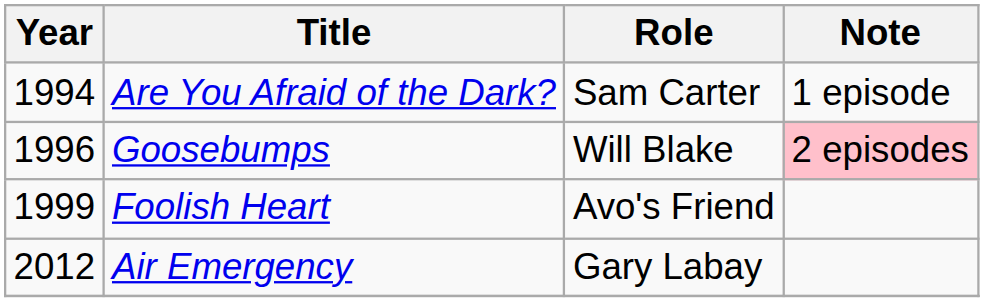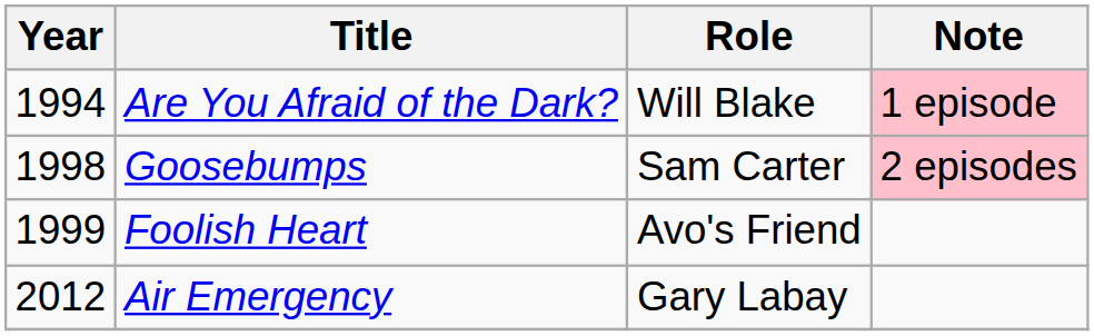Are You Afraid of the Dark? | Role: Sam Carter -> Will Blake
Are You Afraid of the Dark? | Note: no background -> pink background
Goosebumps | Year: 1996 -> 1998
Goosebumps | Role: Will Blake -> Sam Carter
